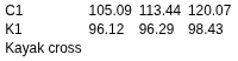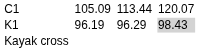K1 | column 3: 96.12 -> 96.19
K1 | column 7: no background -> lightgrey background
